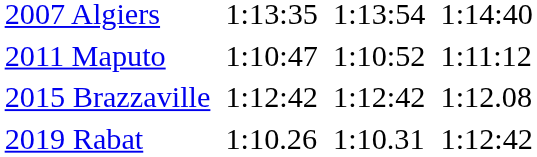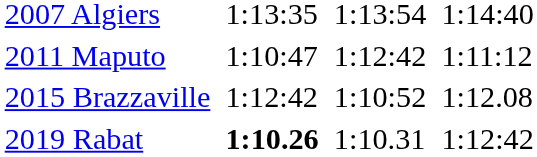2011 Maputo | column 5: 1:10:52 -> 1:12:42
2015 Brazzaville | column 5: 1:12:42 -> 1:10:52
2019 Rabat | column 3: normal -> bold
